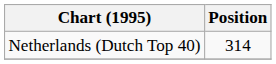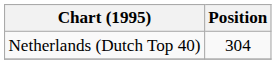Netherlands (Dutch Top 40) | Position: 314 -> 304
